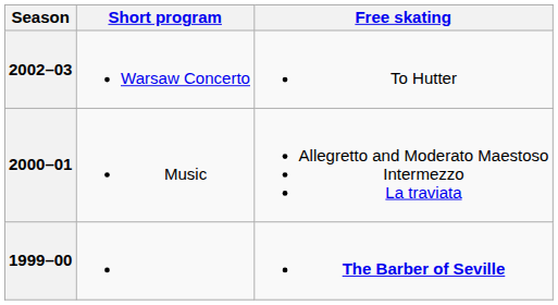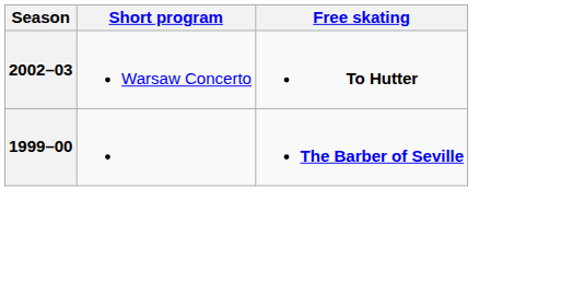2002–03 | Free skating: normal -> bold
- row: 2000–01 | Music | Allegretto and Moderato Maestoso Intermezzo La traviata
